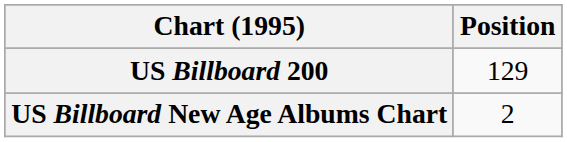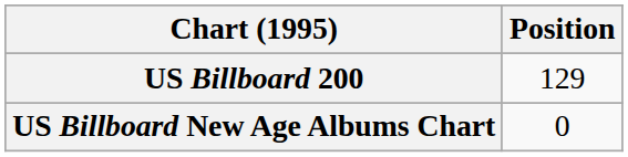US Billboard New Age Albums Chart | Position: 2 -> 0
